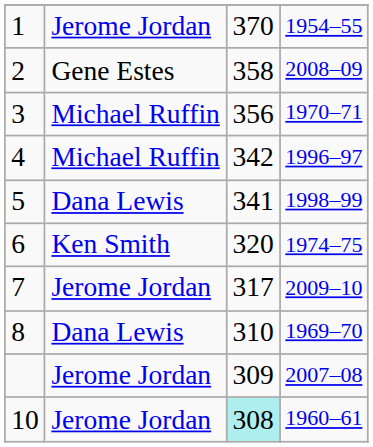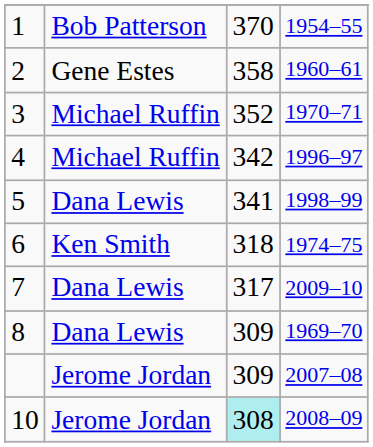1 | column 2: Jerome Jordan -> Bob Patterson
2 | column 4: 2008–09 -> 1960–61
3 | column 3: 356 -> 352
6 | column 3: 320 -> 318
7 | column 2: Jerome Jordan -> Dana Lewis
8 | column 3: 310 -> 309
10 | column 4: 1960–61 -> 2008–09
